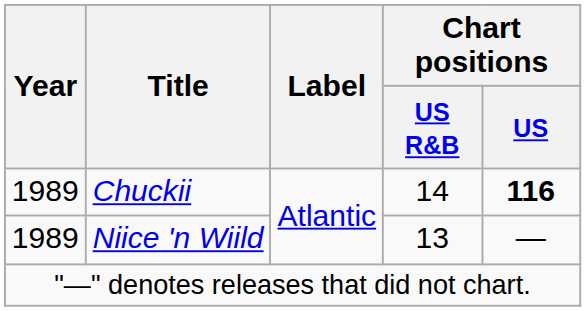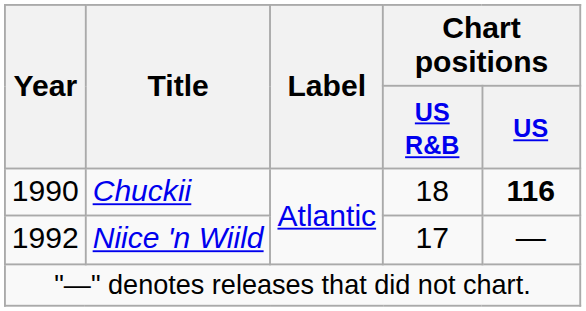Chuckii | Year: 1989 -> 1990
Chuckii | Chart positions / US R&B: 14 -> 18
Niice 'n Wiild | Year: 1989 -> 1992
Niice 'n Wiild | Chart positions / US R&B: 13 -> 17
